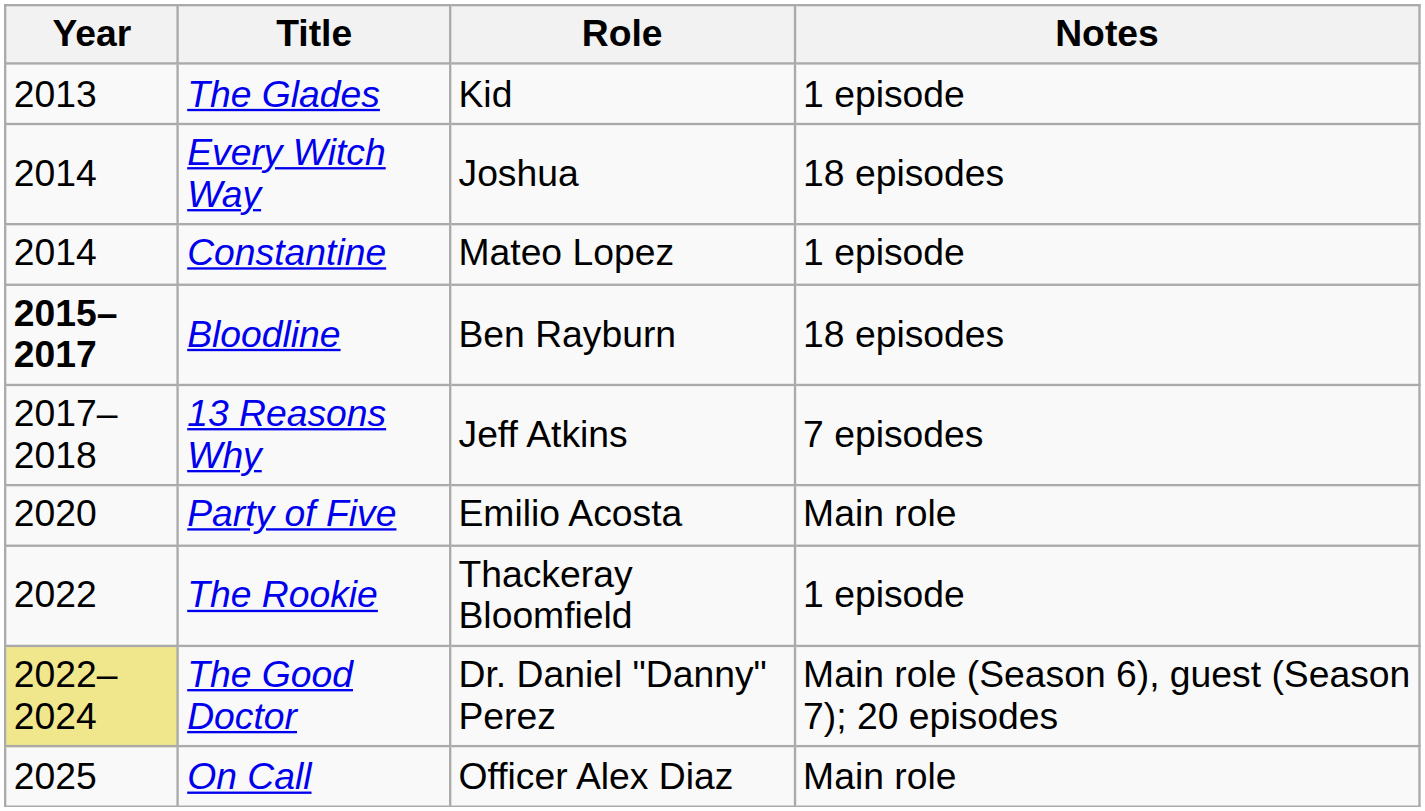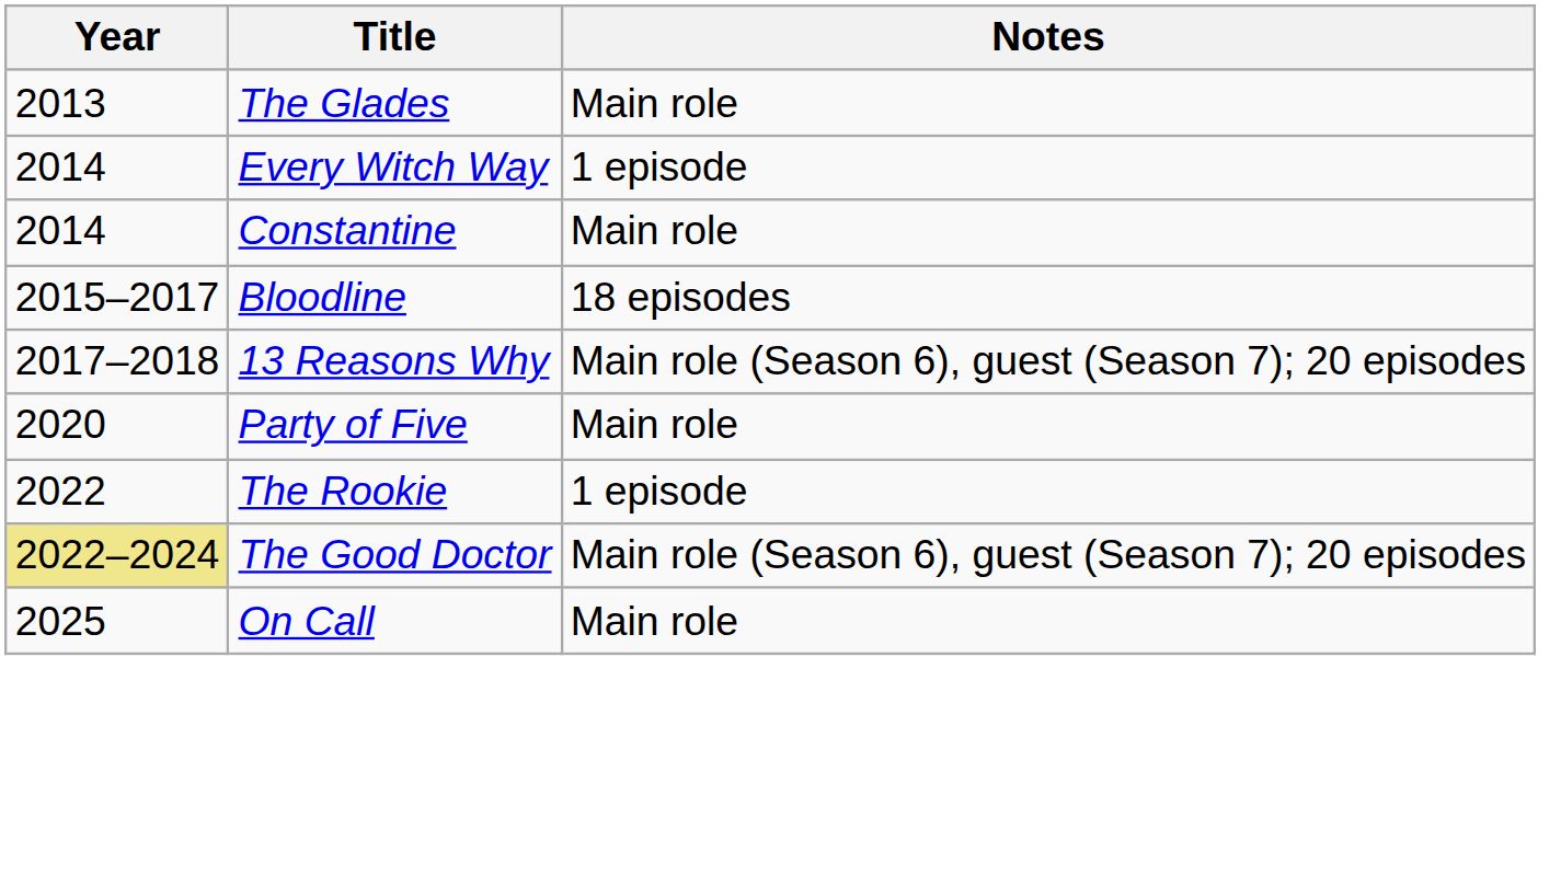- column: Role | Kid | Joshua | Mateo Lopez | Ben Rayburn | Jeff Atkins | Emilio Acosta | Thackeray Bloomfield | Dr. Daniel "Danny" Perez | Officer Alex Diaz
The Glades | Notes: 1 episode -> Main role
Every Witch Way | Notes: 18 episodes -> 1 episode
Constantine | Notes: 1 episode -> Main role
Bloodline | Year: bold -> normal
13 Reasons Why | Notes: 7 episodes -> Main role (Season 6), guest (Season 7); 20 episodes
